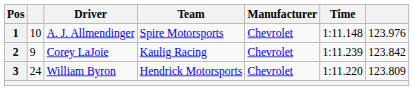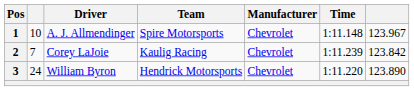1 | column 7: 123.976 -> 123.967
2 | column 2: 9 -> 7
3 | column 7: 123.809 -> 123.890
